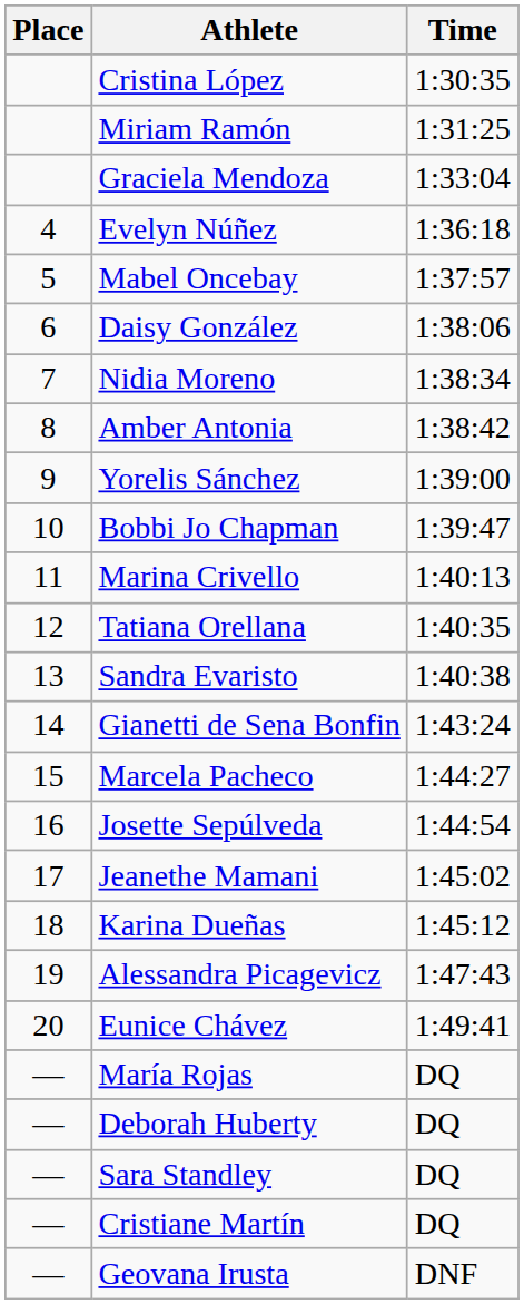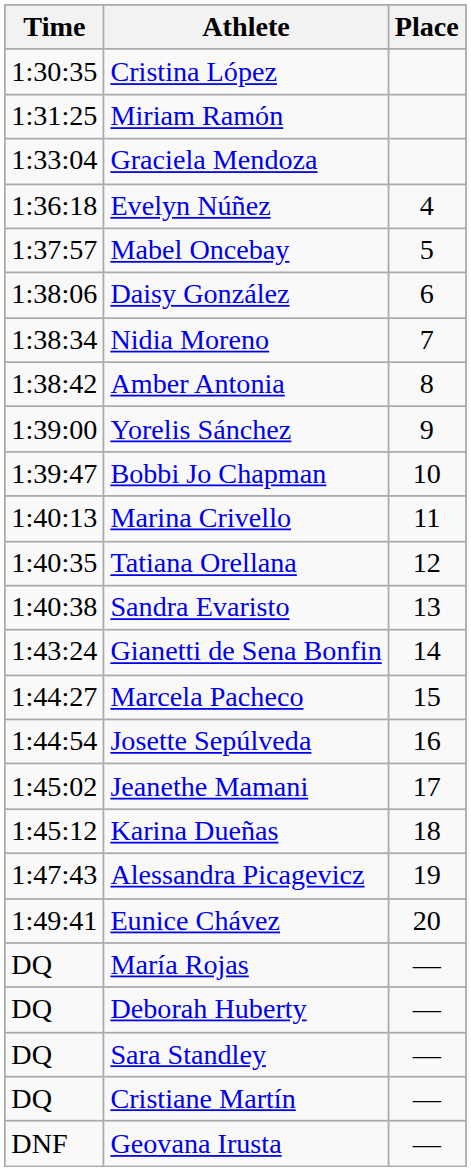columns swapped: Place <-> Time
